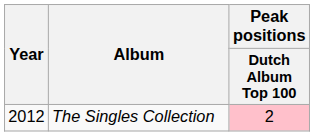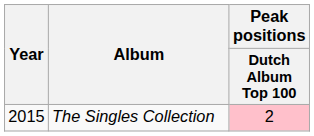The Singles Collection | Year: 2012 -> 2015
